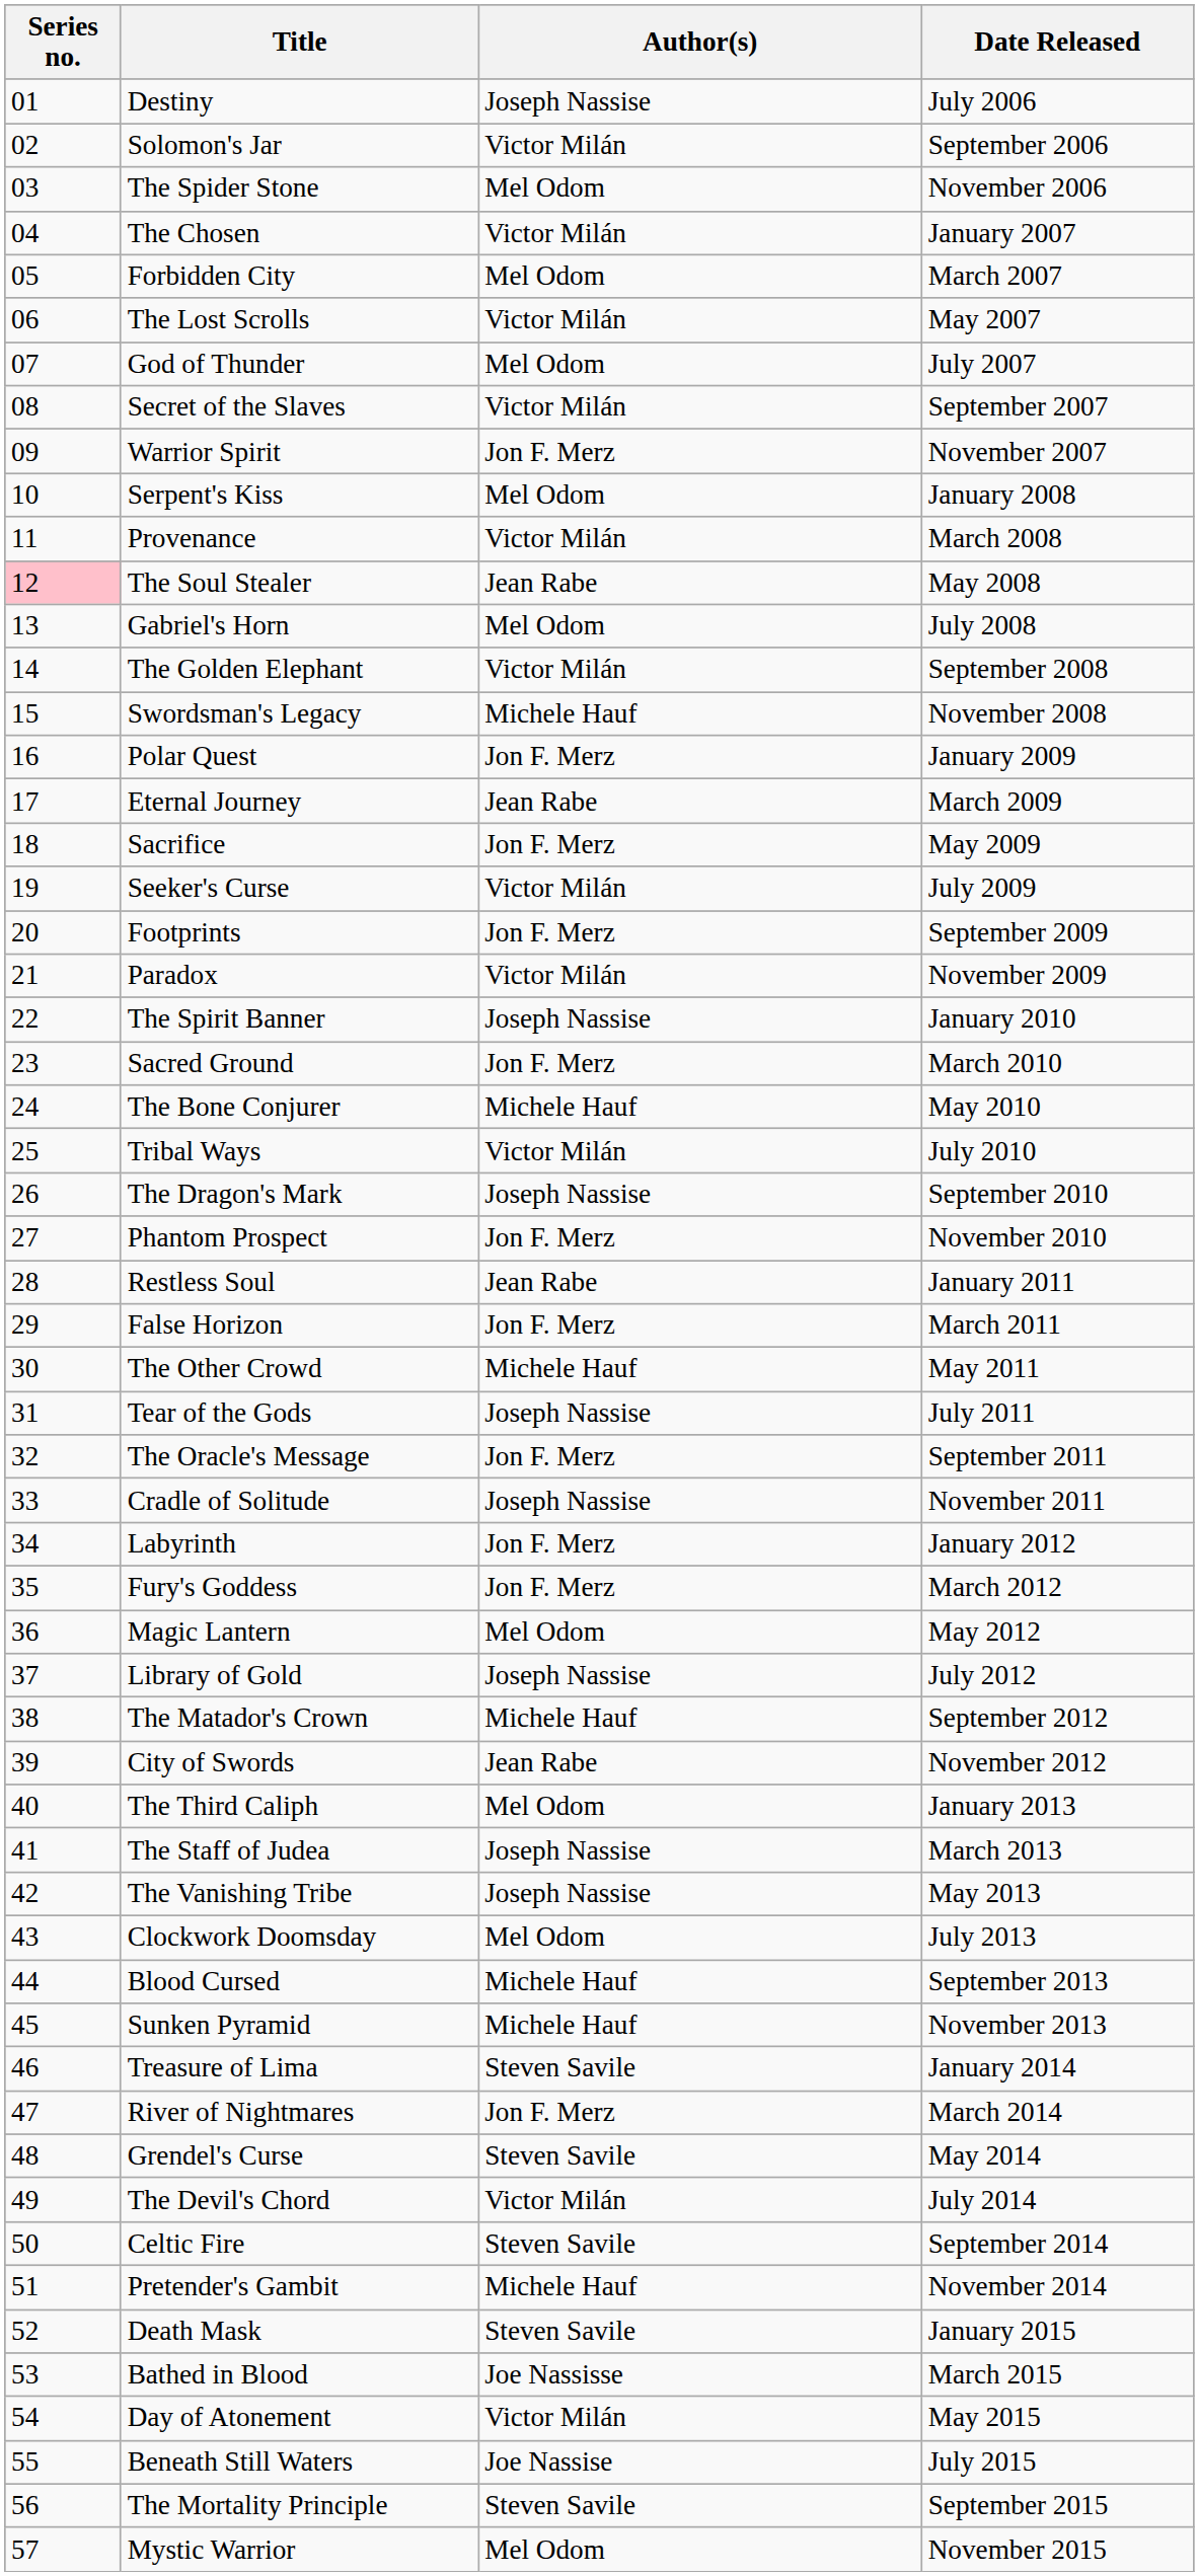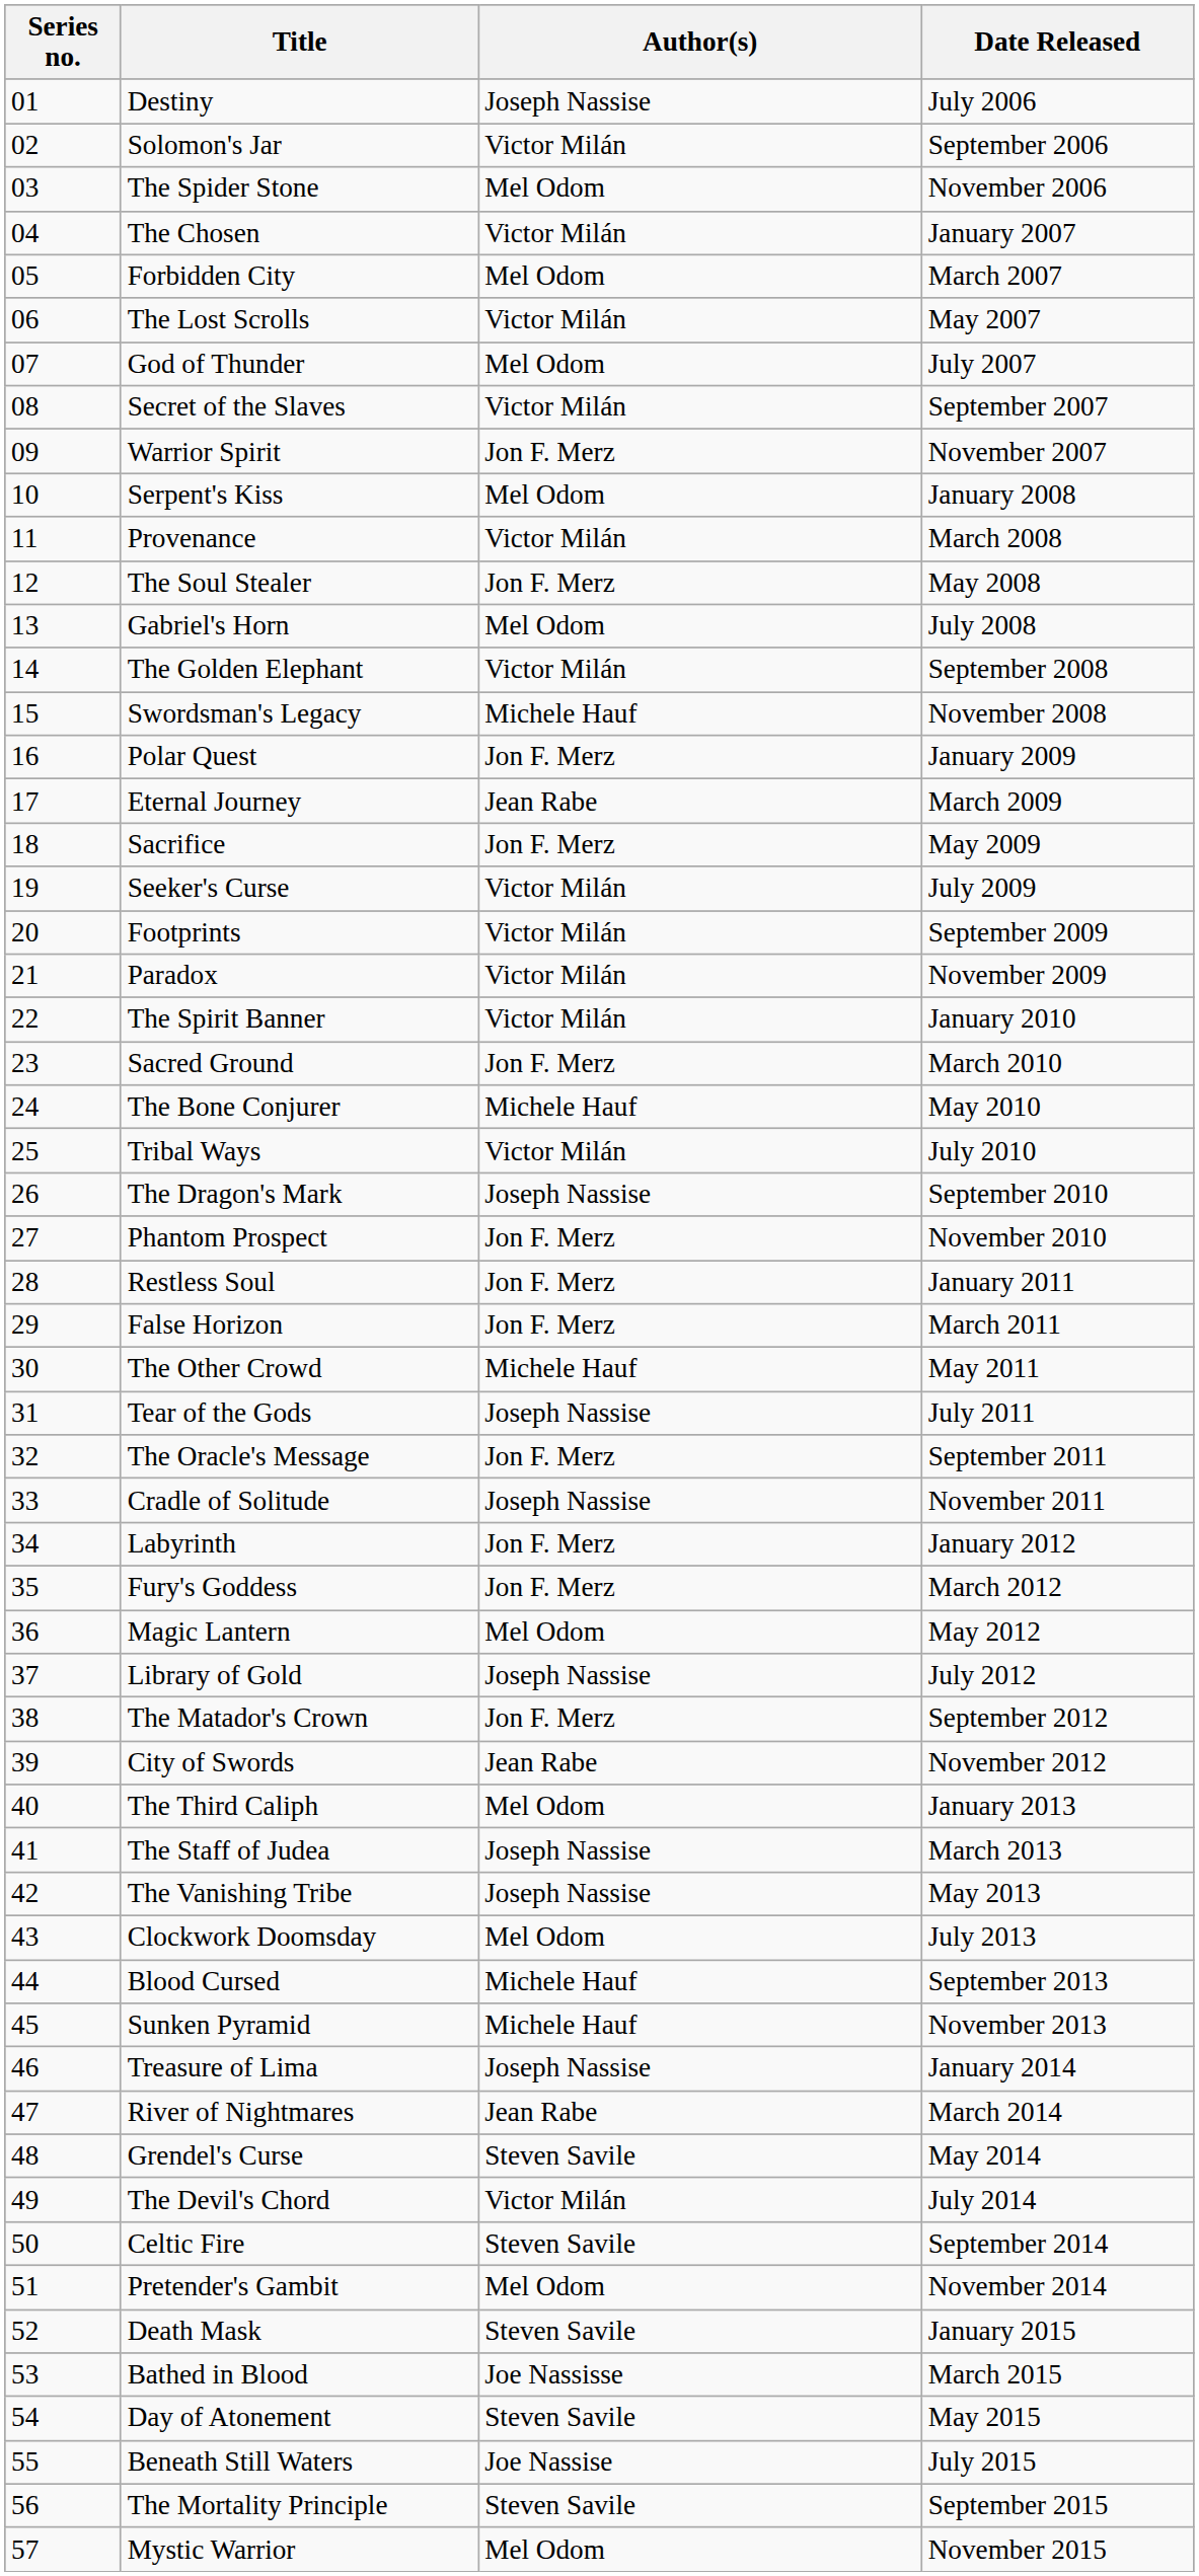The Soul Stealer | Series no.: pink background -> no background
The Soul Stealer | Author(s): Jean Rabe -> Jon F. Merz
Footprints | Author(s): Jon F. Merz -> Victor Milán
The Spirit Banner | Author(s): Joseph Nassise -> Victor Milán
Restless Soul | Author(s): Jean Rabe -> Jon F. Merz
The Matador's Crown | Author(s): Michele Hauf -> Jon F. Merz
Treasure of Lima | Author(s): Steven Savile -> Joseph Nassise
River of Nightmares | Author(s): Jon F. Merz -> Jean Rabe
Pretender's Gambit | Author(s): Michele Hauf -> Mel Odom
Day of Atonement | Author(s): Victor Milán -> Steven Savile
